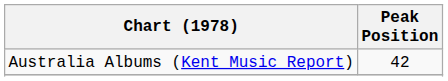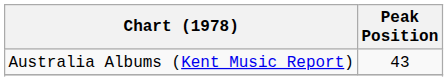Australia Albums (Kent Music Report) | Peak Position: 42 -> 43
